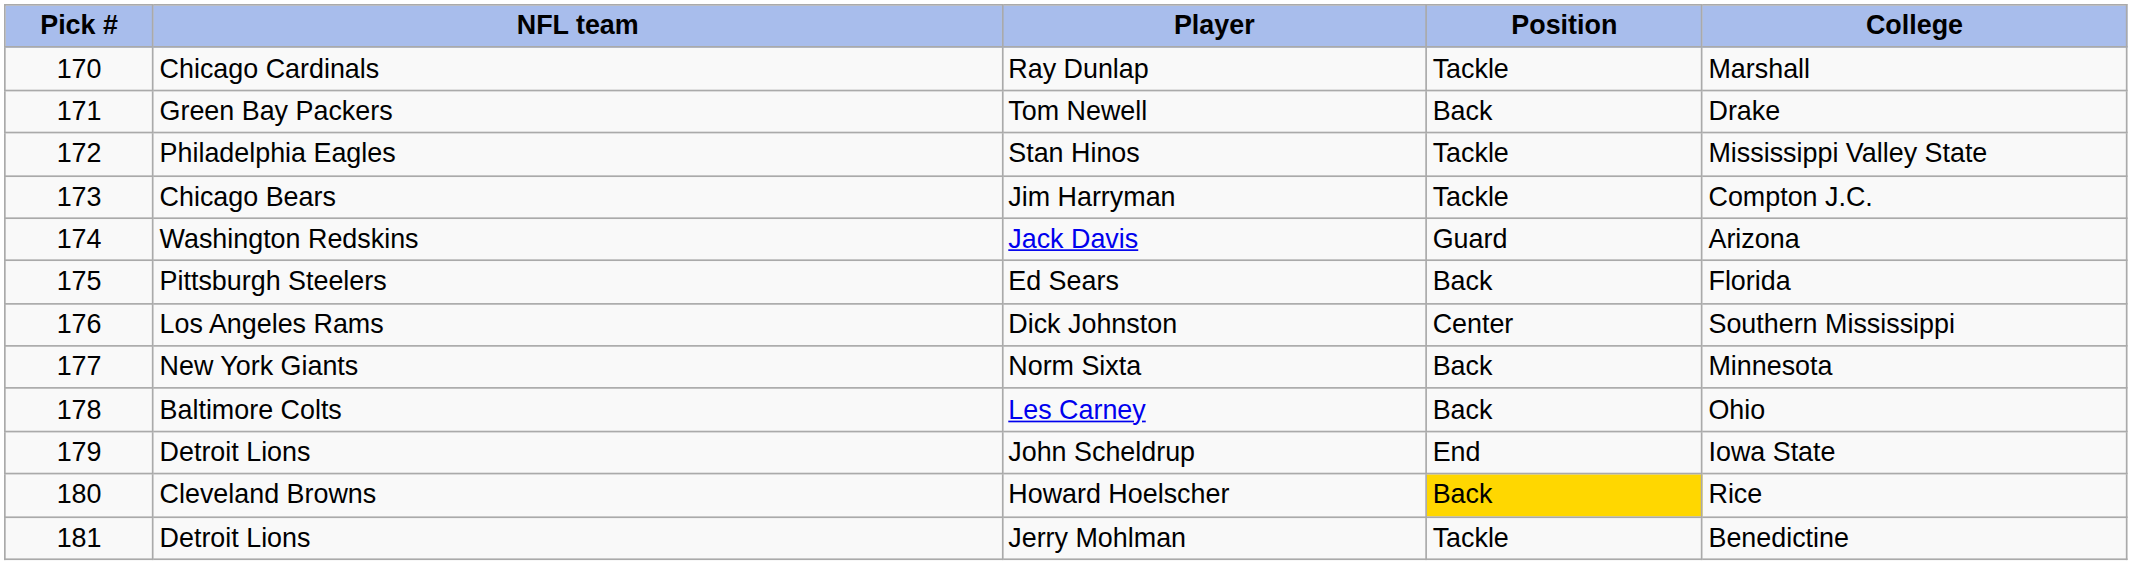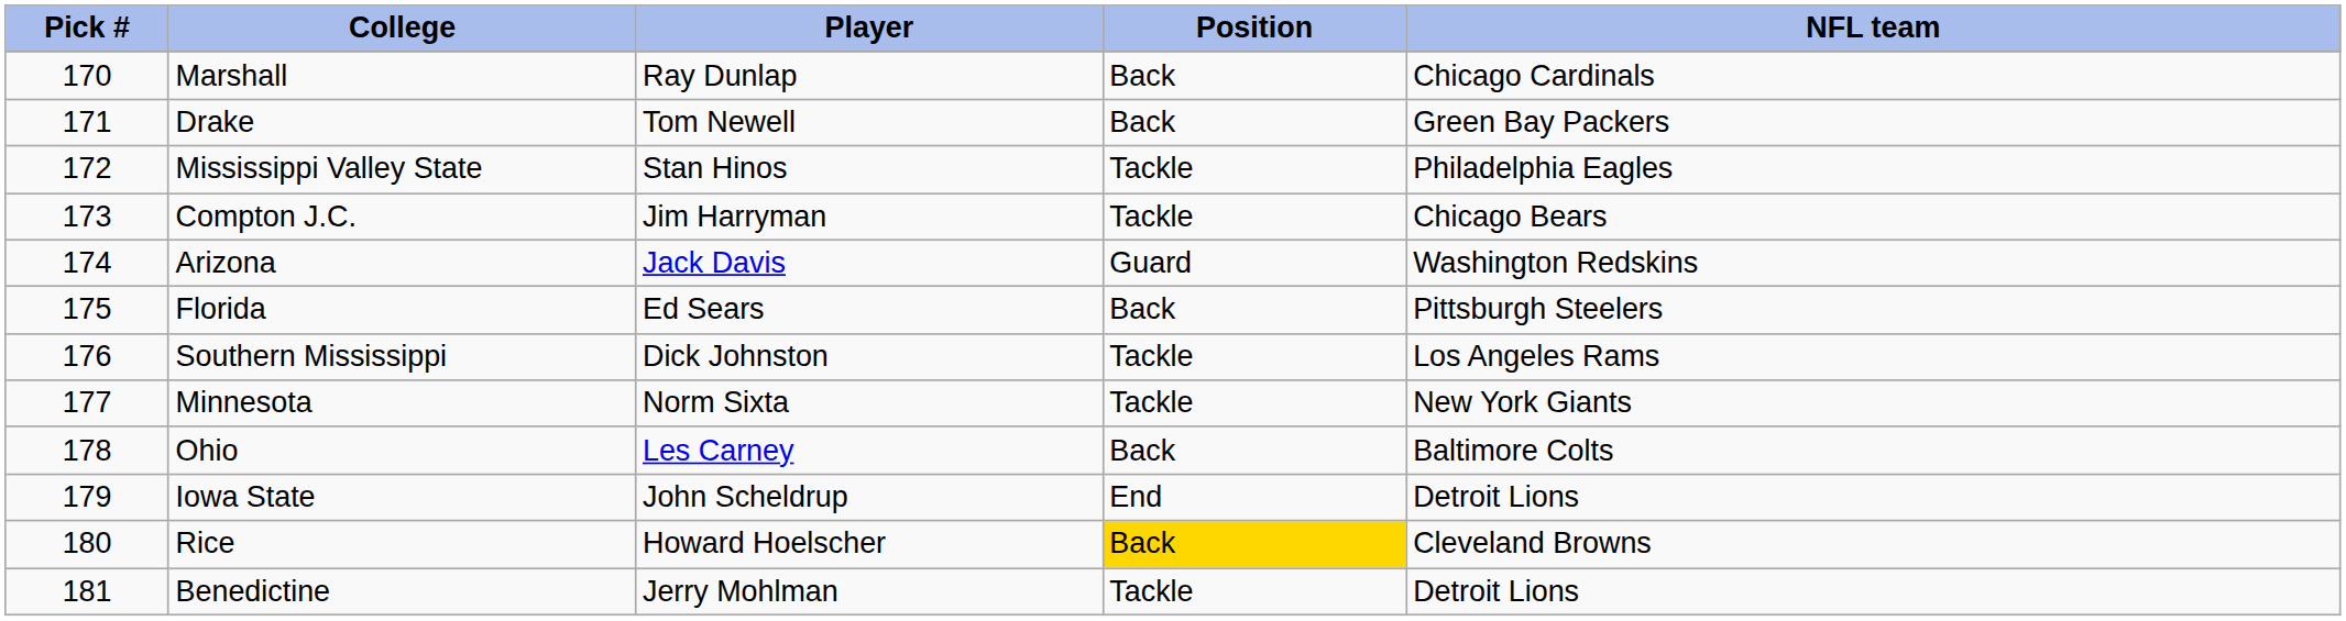columns swapped: NFL team <-> College
Ray Dunlap | Position: Tackle -> Back
Dick Johnston | Position: Center -> Tackle
Norm Sixta | Position: Back -> Tackle
